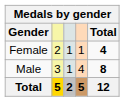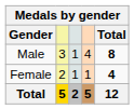rows swapped: Male <-> Female
